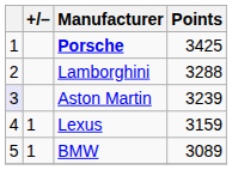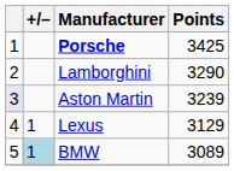Lamborghini | Points: 3288 -> 3290
Lexus | Points: 3159 -> 3129
BMW | +/–: no background -> lightblue background
